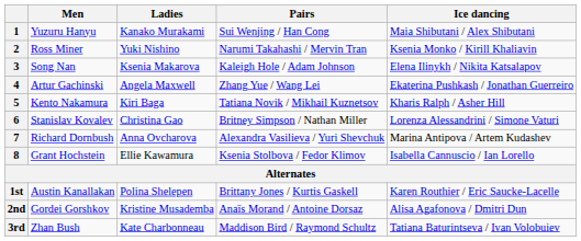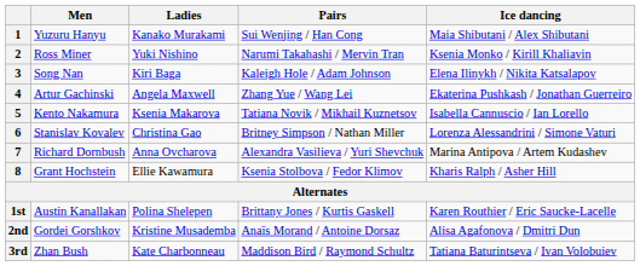3 | Ladies: Ksenia Makarova -> Kiri Baga
5 | Ladies: Kiri Baga -> Ksenia Makarova
5 | Ice dancing: Kharis Ralph / Asher Hill -> Isabella Cannuscio / Ian Lorello
8 | Ice dancing: Isabella Cannuscio / Ian Lorello -> Kharis Ralph / Asher Hill
